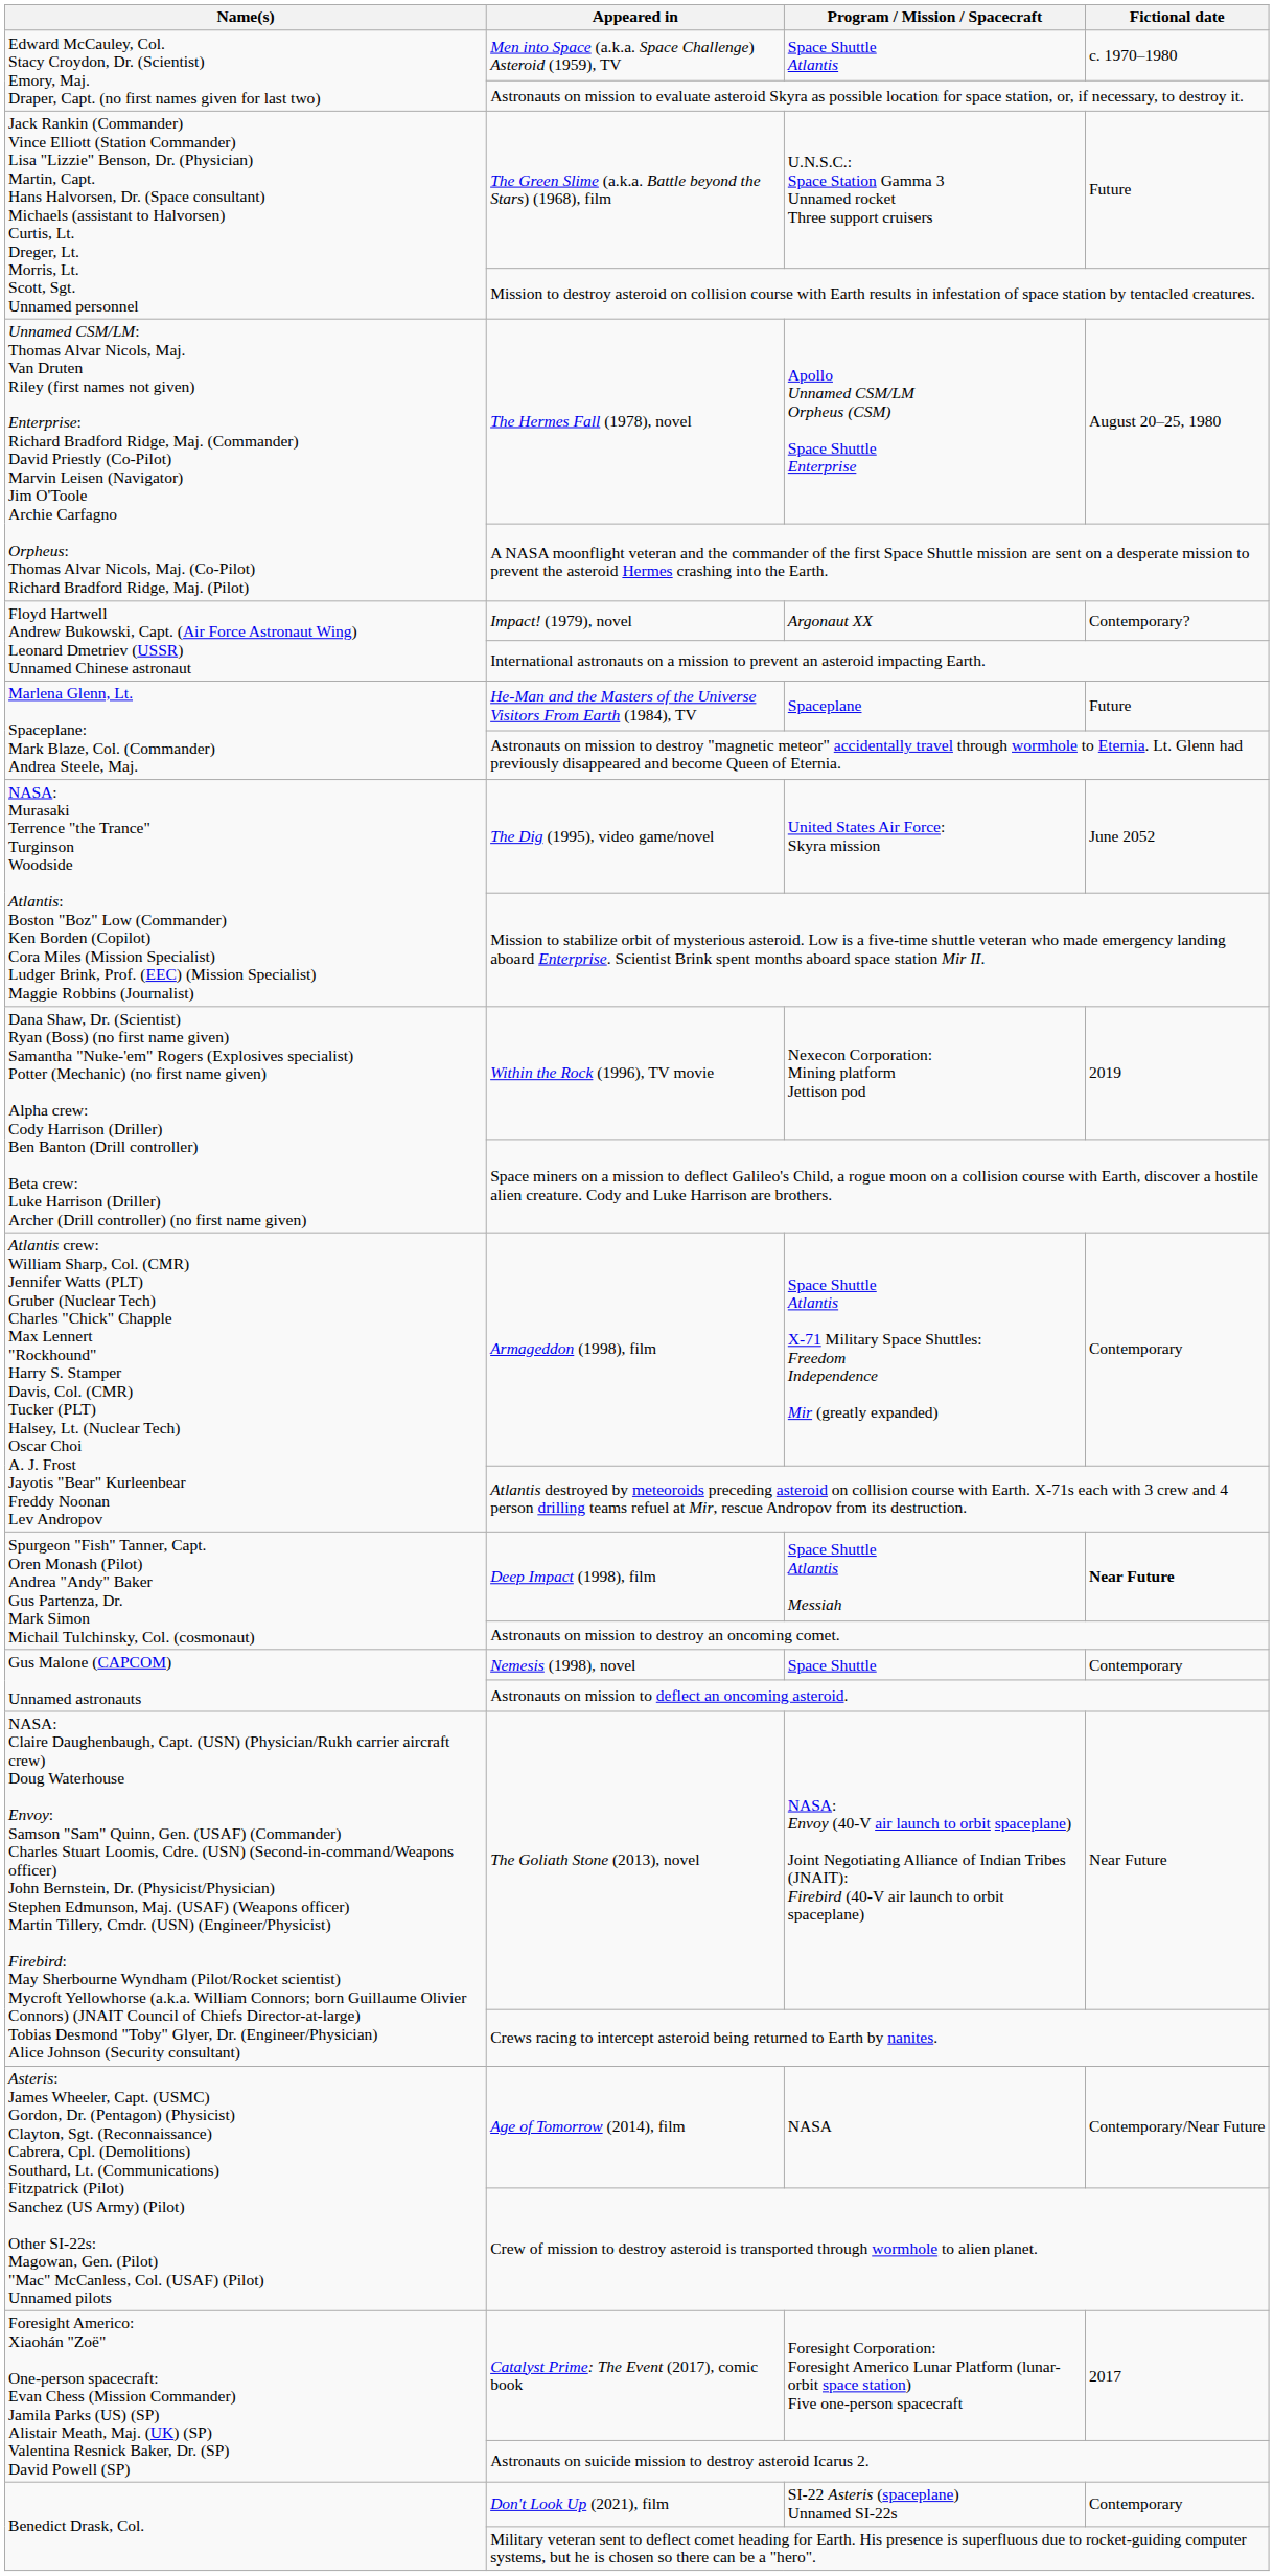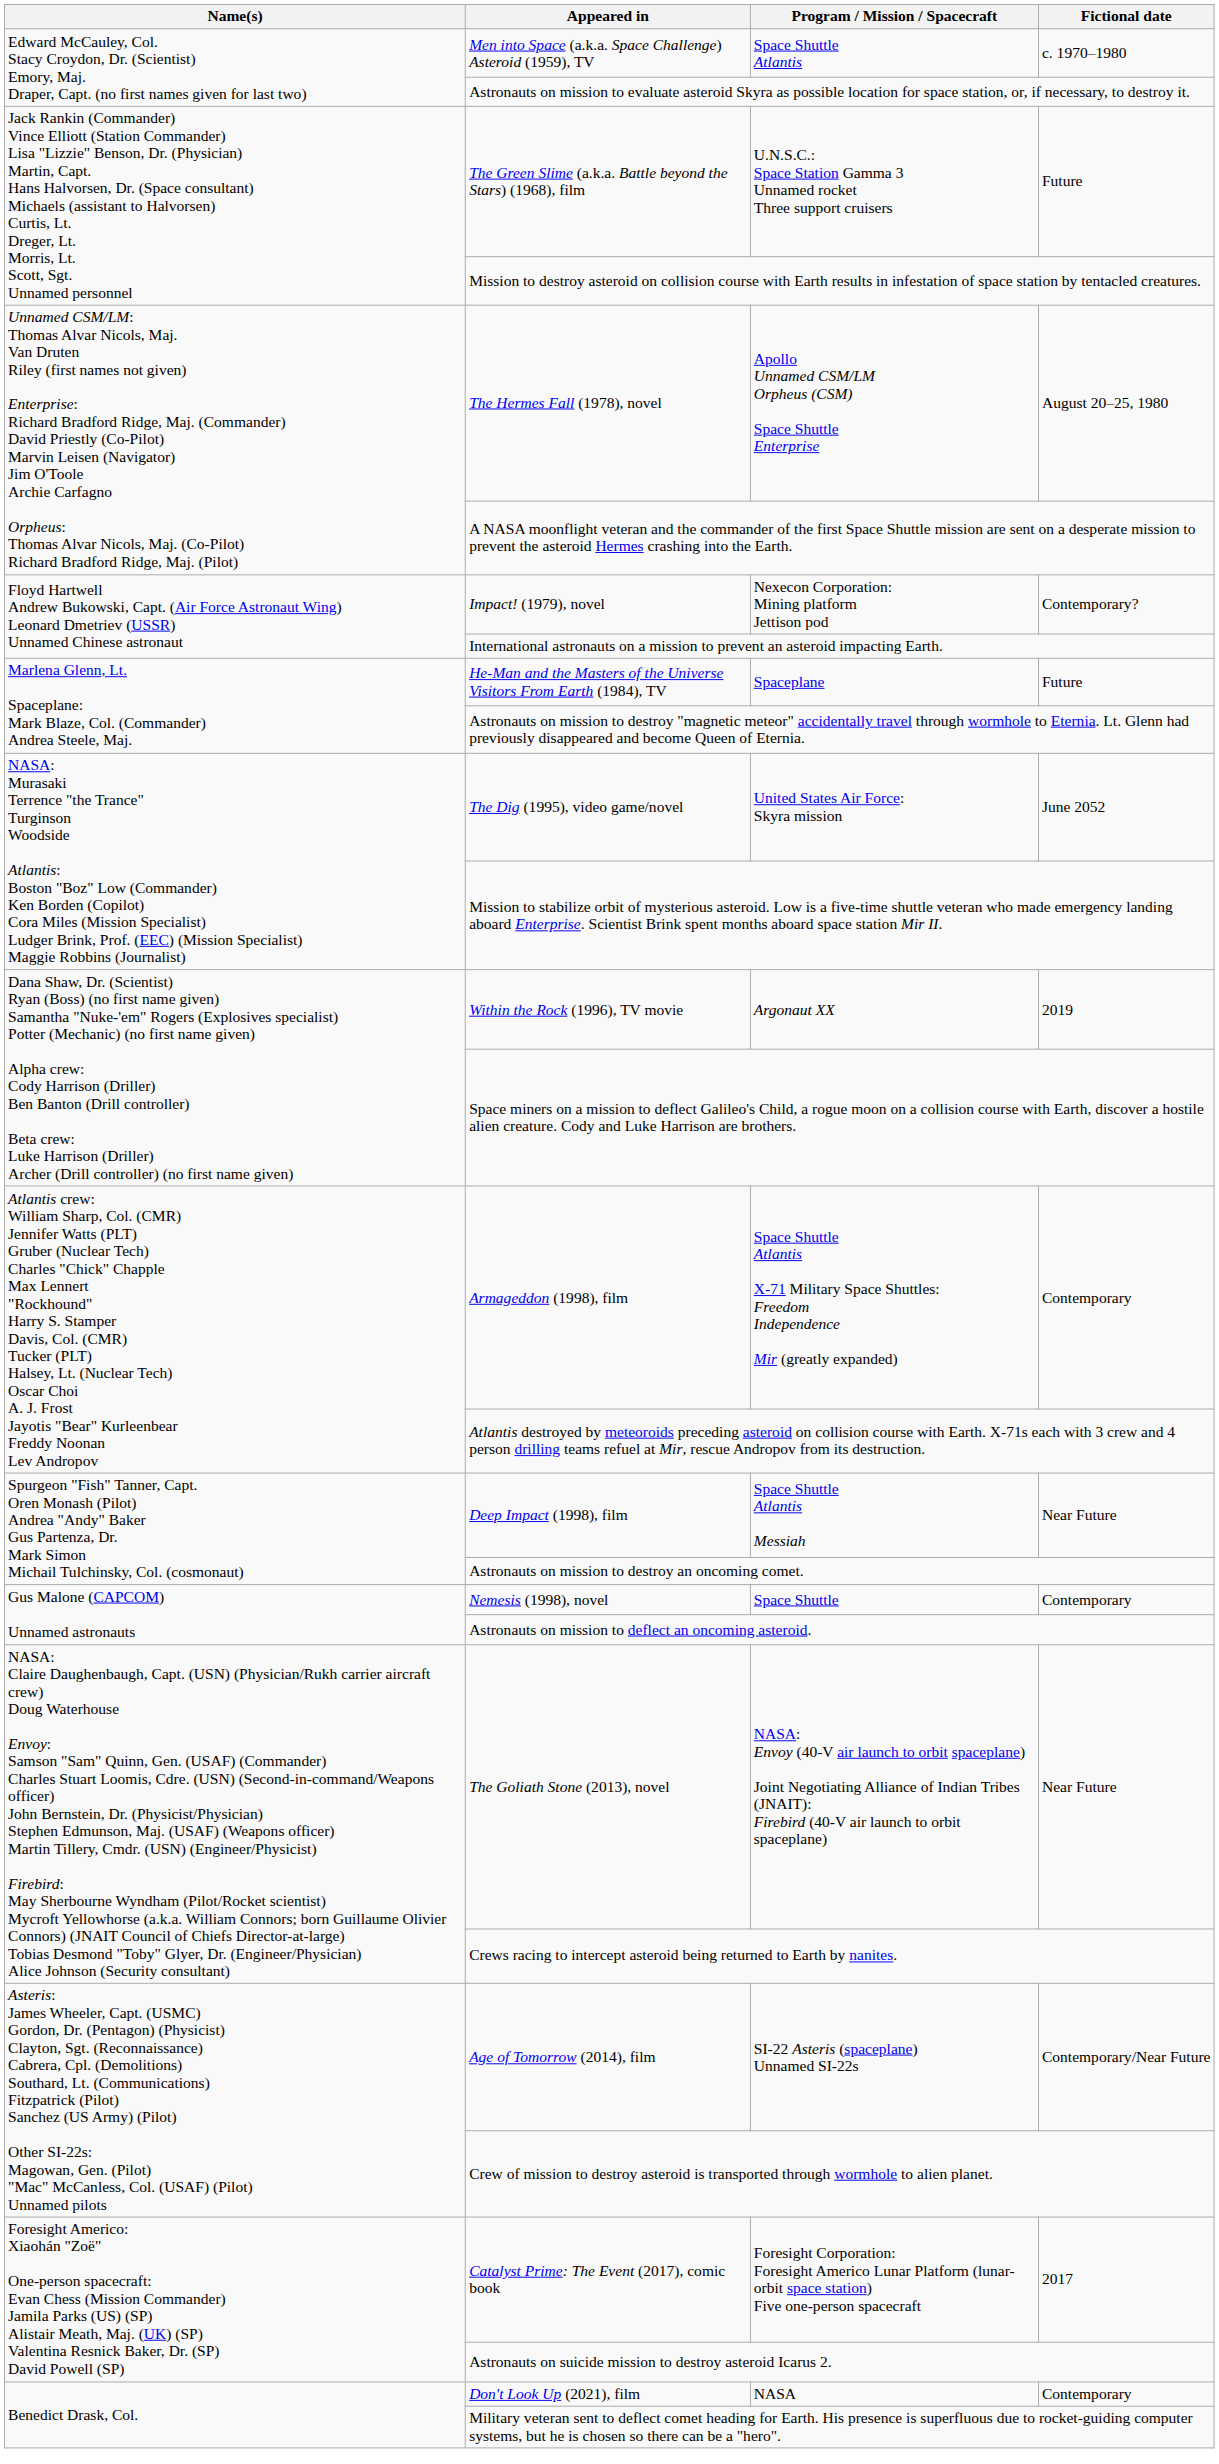Impact! (1979), novel | Program / Mission / Spacecraft: Argonaut XX -> Nexecon Corporation: Mining platform Jettison pod
Within the Rock (1996), TV movie | Program / Mission / Spacecraft: Nexecon Corporation: Mining platform Jettison pod -> Argonaut XX
Deep Impact (1998), film | Fictional date: bold -> normal
Age of Tomorrow (2014), film | Program / Mission / Spacecraft: NASA -> SI-22 Asteris (spaceplane) Unnamed SI-22s
Don't Look Up (2021), film | Program / Mission / Spacecraft: SI-22 Asteris (spaceplane) Unnamed SI-22s -> NASA
